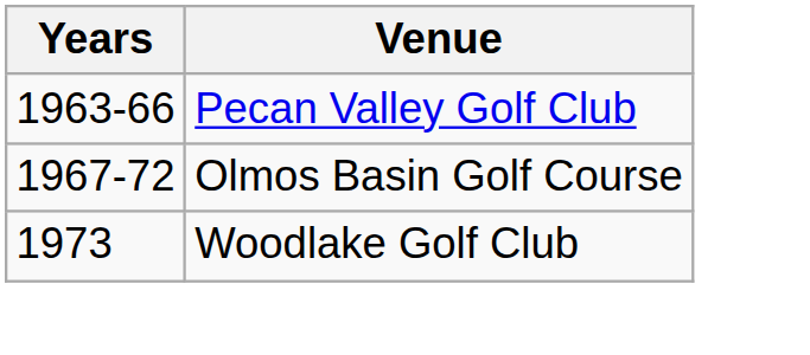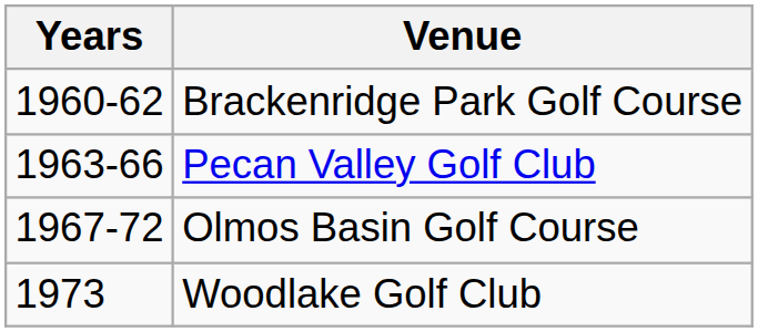+ row: 1960-62 | Brackenridge Park Golf Course
